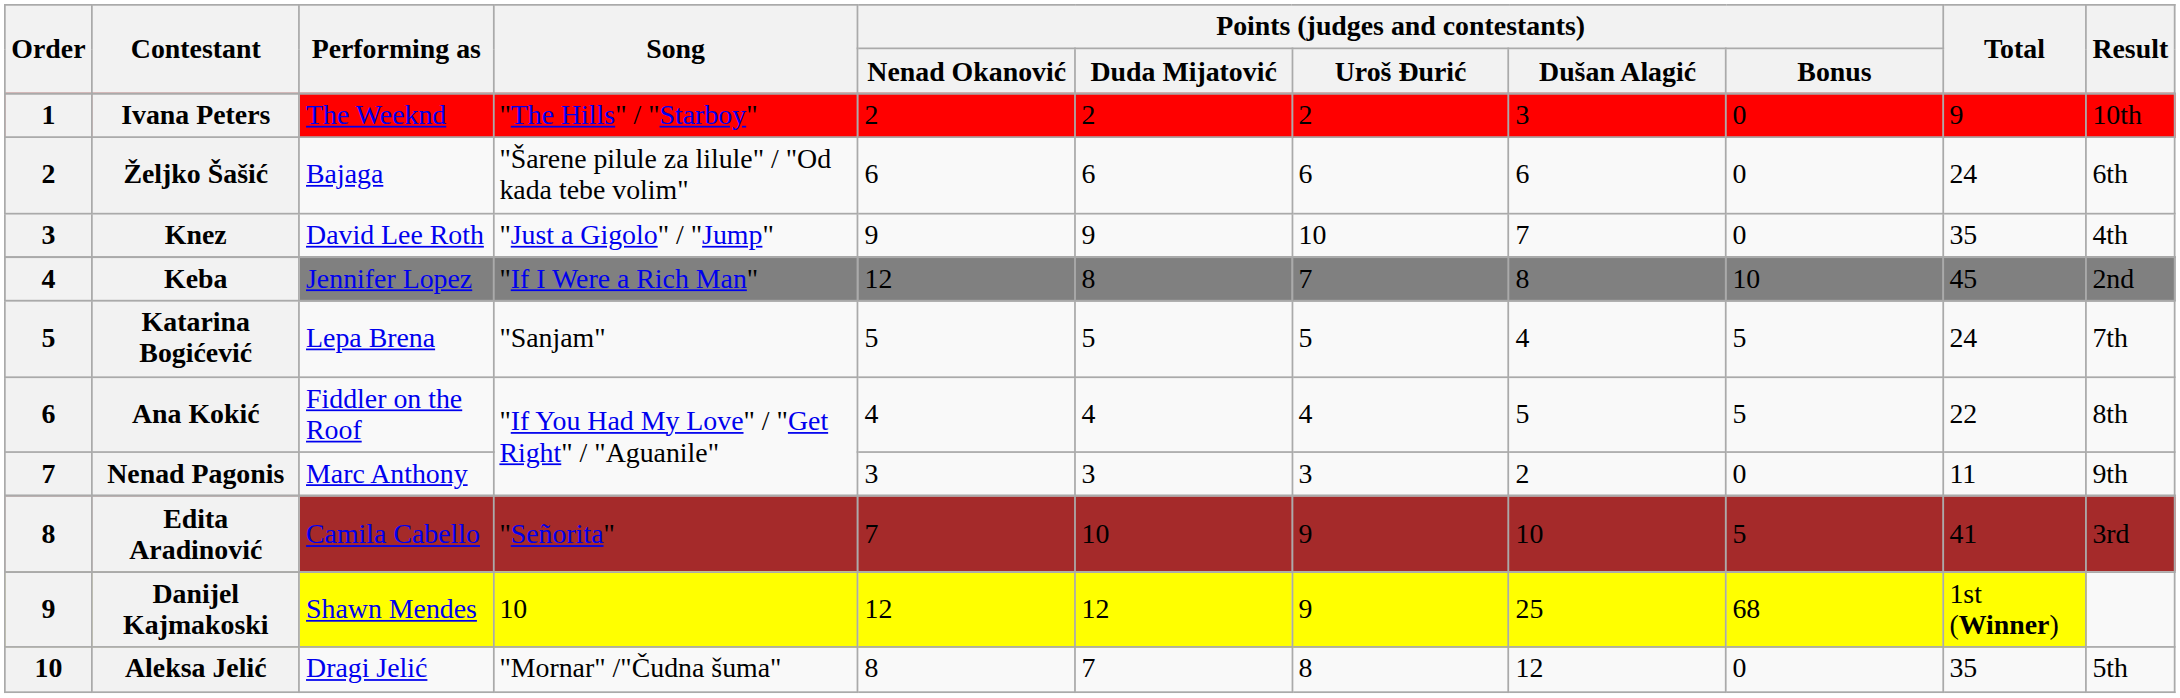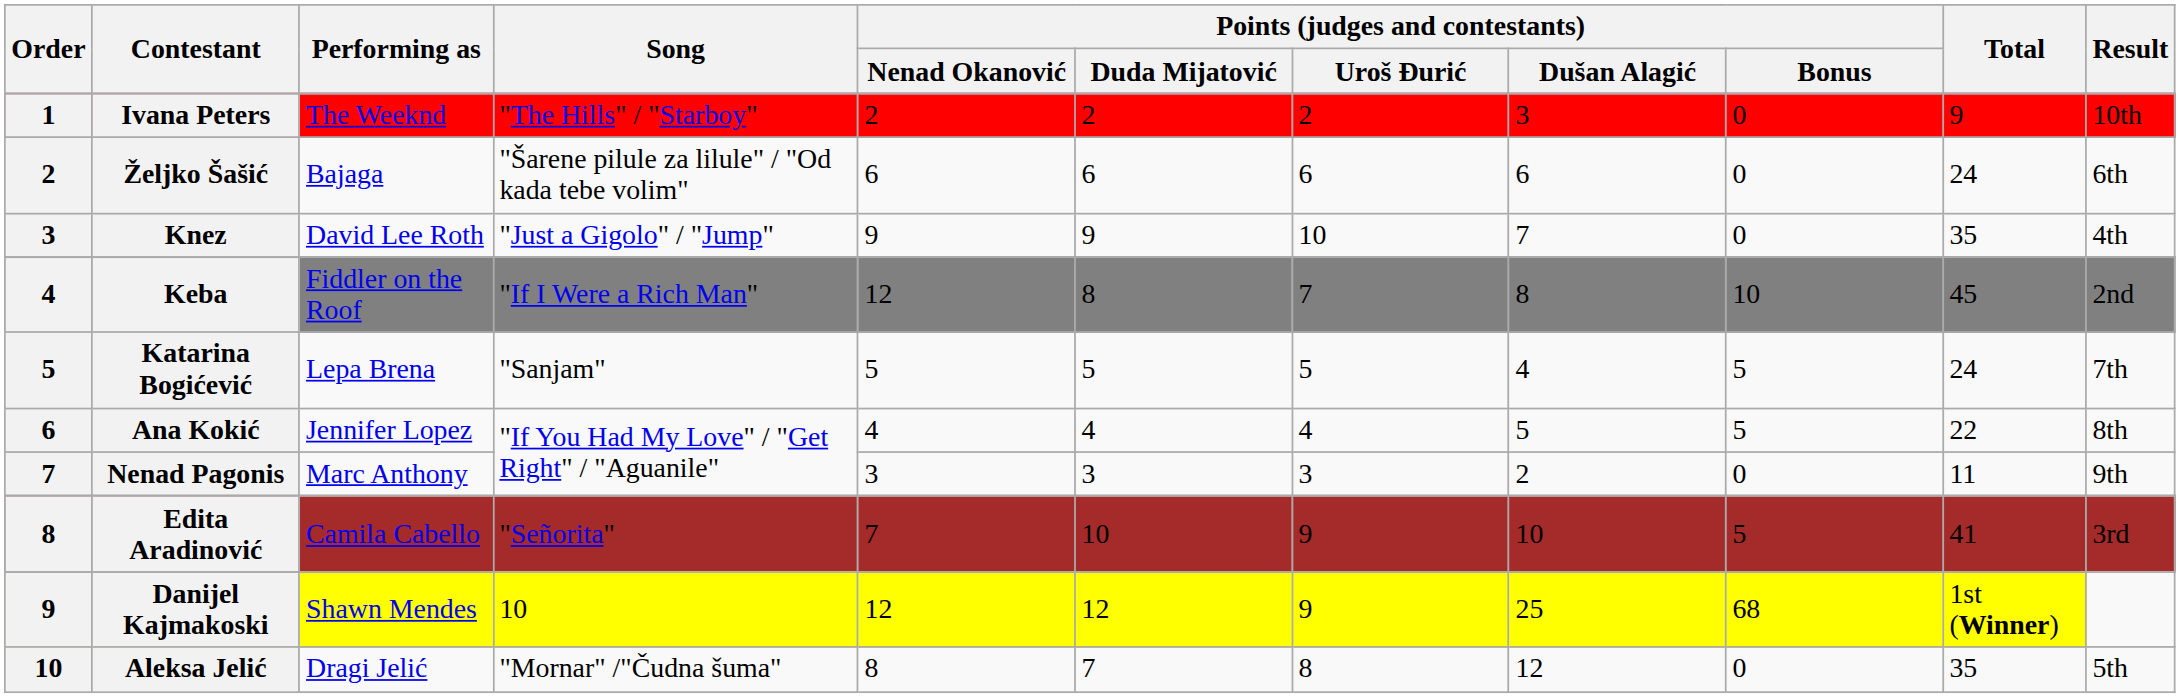Keba | Performing as: Jennifer Lopez -> Fiddler on the Roof
Ana Kokić | Performing as: Fiddler on the Roof -> Jennifer Lopez
